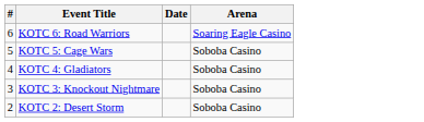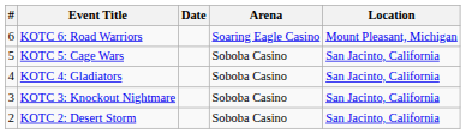+ column: Location | Mount Pleasant, Michigan | San Jacinto, California | San Jacinto, California | San Jacinto, California | San Jacinto, California
